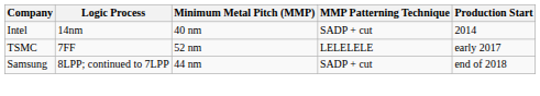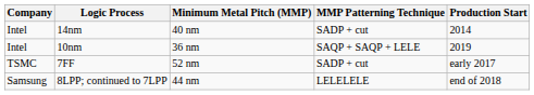+ row: Intel | 10nm | 36 nm | SAQP + SAQP + LELE | 2019
7FF | MMP Patterning Technique: LELELELE -> SADP + cut
8LPP; continued to 7LPP | MMP Patterning Technique: SADP + cut -> LELELELE
